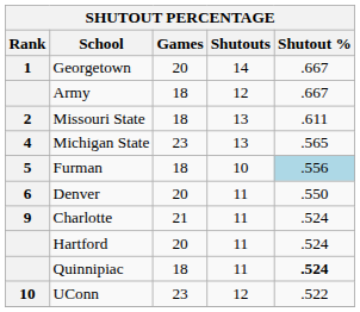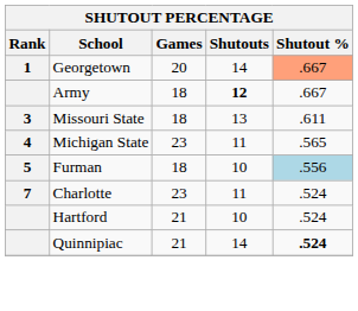Georgetown | Shutout %: no background -> lightsalmon background
Army | Shutouts: normal -> bold
Missouri State | Rank: 2 -> 3
Michigan State | Shutouts: 13 -> 11
- row: 6 | Denver | 20 | 11 | .550
Charlotte | Rank: 9 -> 7
Charlotte | Games: 21 -> 23
Hartford | Games: 20 -> 21
Hartford | Shutouts: 11 -> 10
Quinnipiac | Games: 18 -> 21
Quinnipiac | Shutouts: 11 -> 14
- row: 10 | UConn | 23 | 12 | .522
